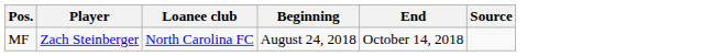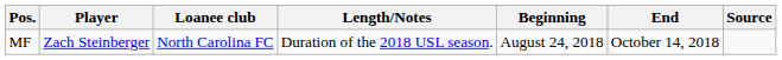+ column: Length/Notes | Duration of the 2018 USL season.
